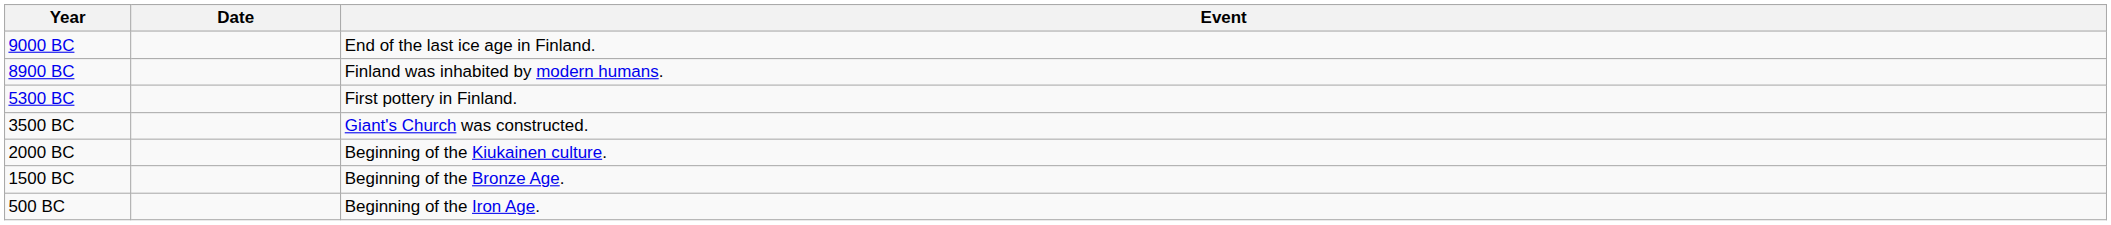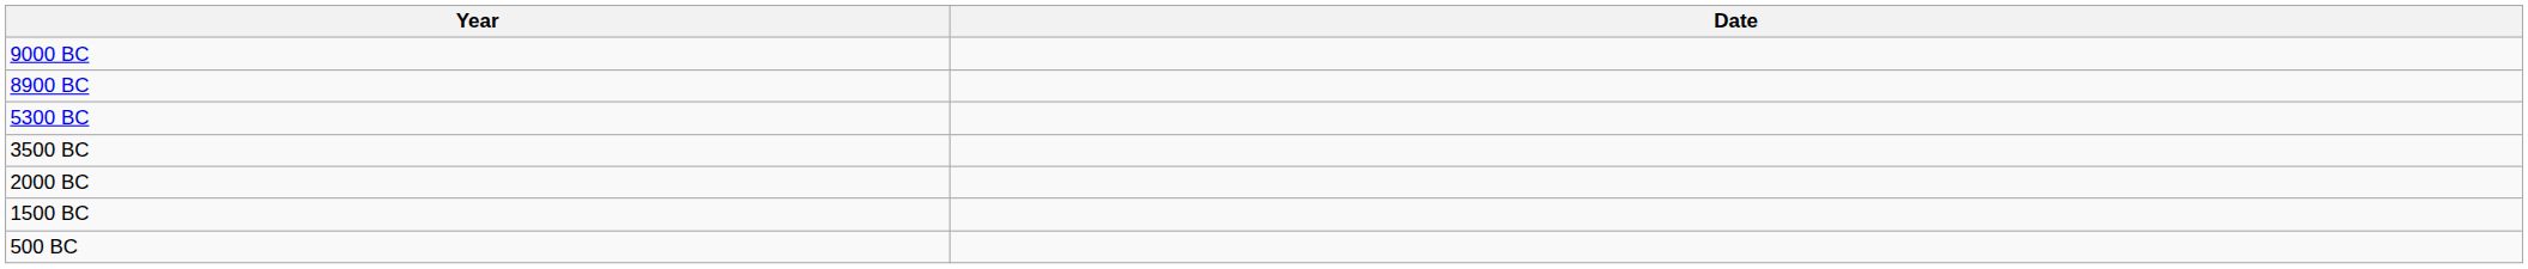- column: Event | End of the last ice age in Finland. | Finland was inhabited by modern humans. | First pottery in Finland. | Giant's Church was constructed. | Beginning of the Kiukainen culture. | Beginning of the Bronze Age. | Beginning of the Iron Age.
